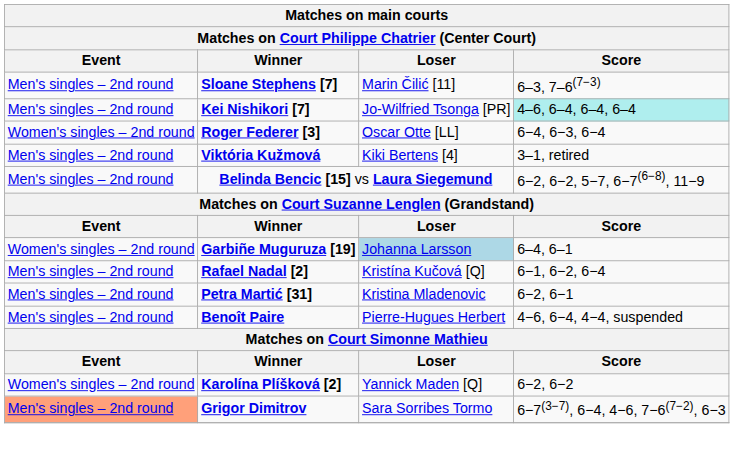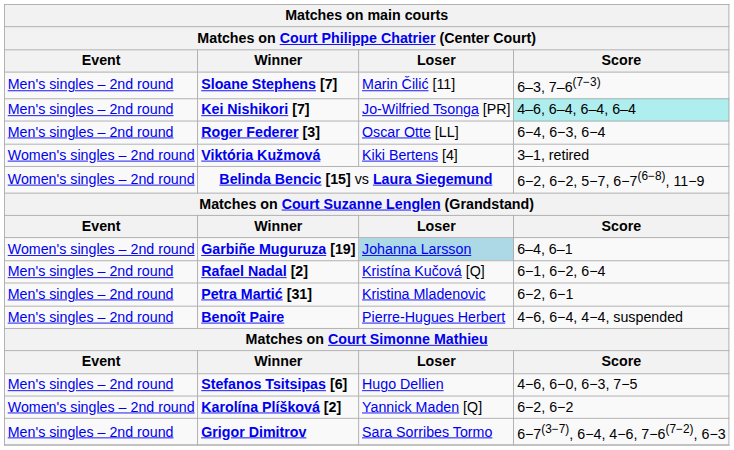Roger Federer [3] | Event: Women's singles – 2nd round -> Men's singles – 2nd round
Viktória Kužmová | Event: Men's singles – 2nd round -> Women's singles – 2nd round
Belinda Bencic [15] vs Laura Siegemund | Event: Men's singles – 2nd round -> Women's singles – 2nd round
+ row: Men's singles – 2nd round | Stefanos Tsitsipas [6] | Hugo Dellien | 4−6, 6−0, 6−3, 7−5
Grigor Dimitrov | Event: lightsalmon background -> no background
